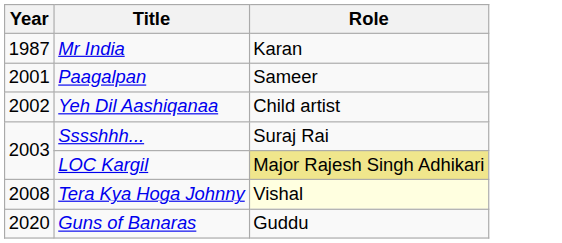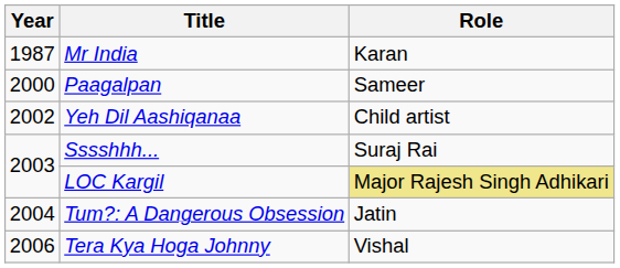Paagalpan | Year: 2001 -> 2000
+ row: 2004 | Tum?: A Dangerous Obsession | Jatin
Tera Kya Hoga Johnny | Year: 2008 -> 2006
Tera Kya Hoga Johnny | Role: lightyellow background -> no background
- row: 2020 | Guns of Banaras | Guddu
